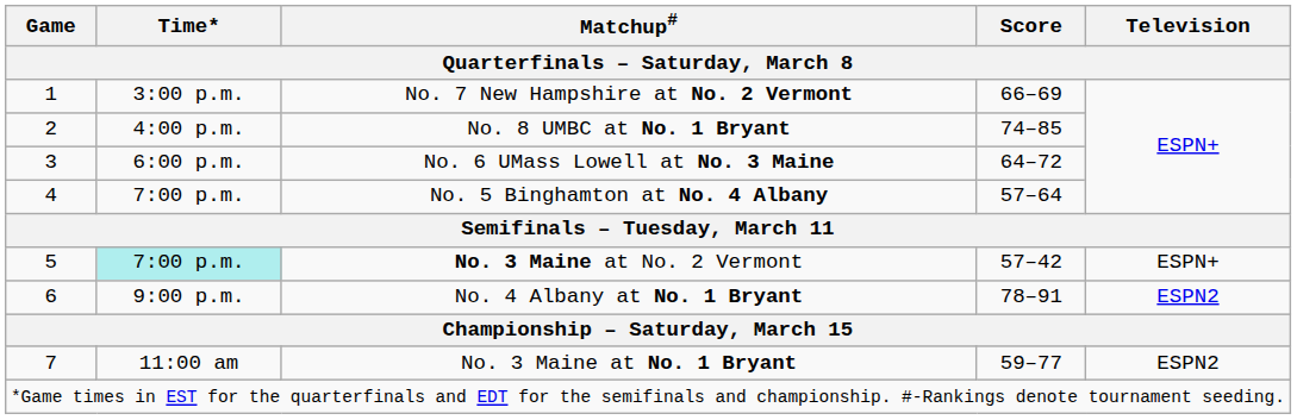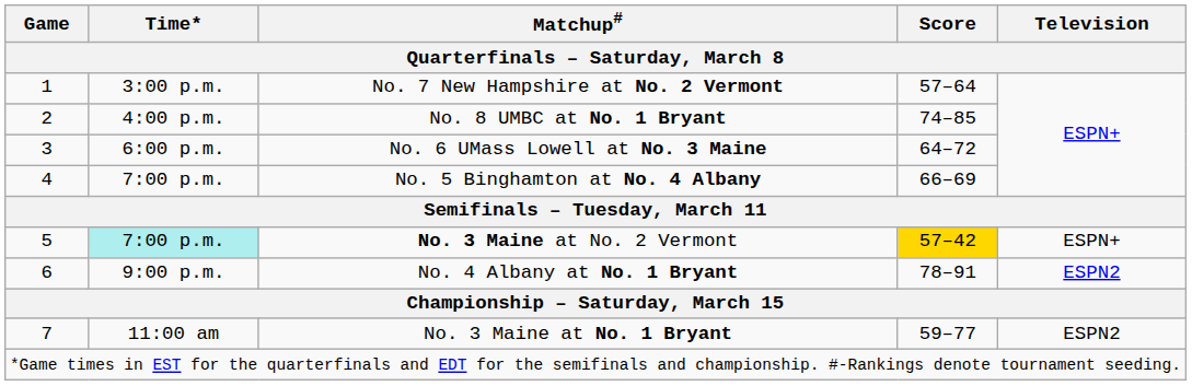No. 7 New Hampshire at No. 2 Vermont | Score: 66–69 -> 57–64
No. 5 Binghamton at No. 4 Albany | Score: 57–64 -> 66–69
No. 3 Maine at No. 2 Vermont | Score: no background -> gold background
